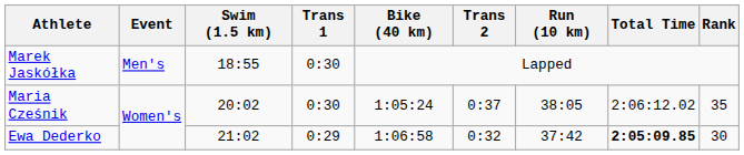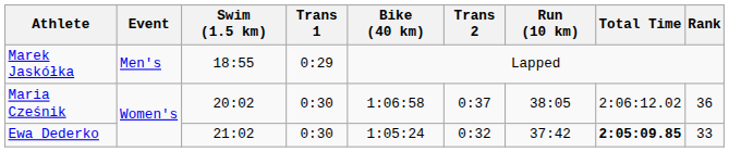Marek Jaskółka | Trans 1: 0:30 -> 0:29
Maria Cześnik | Bike (40 km): 1:05:24 -> 1:06:58
Maria Cześnik | Rank: 35 -> 36
Ewa Dederko | Trans 1: 0:29 -> 0:30
Ewa Dederko | Bike (40 km): 1:06:58 -> 1:05:24
Ewa Dederko | Rank: 30 -> 33
